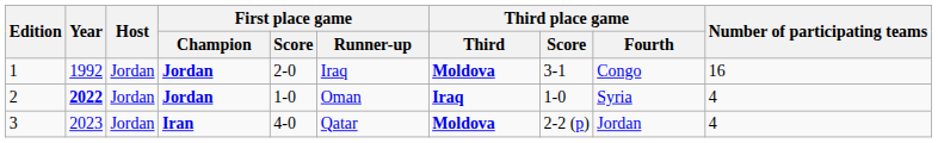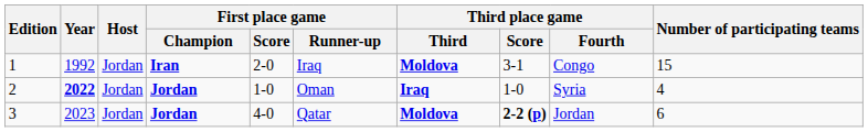1 | First place game / Champion: Jordan -> Iran
1 | Number of participating teams: 16 -> 15
3 | First place game / Champion: Iran -> Jordan
3 | Third place game / Score: normal -> bold
3 | Number of participating teams: 4 -> 6
